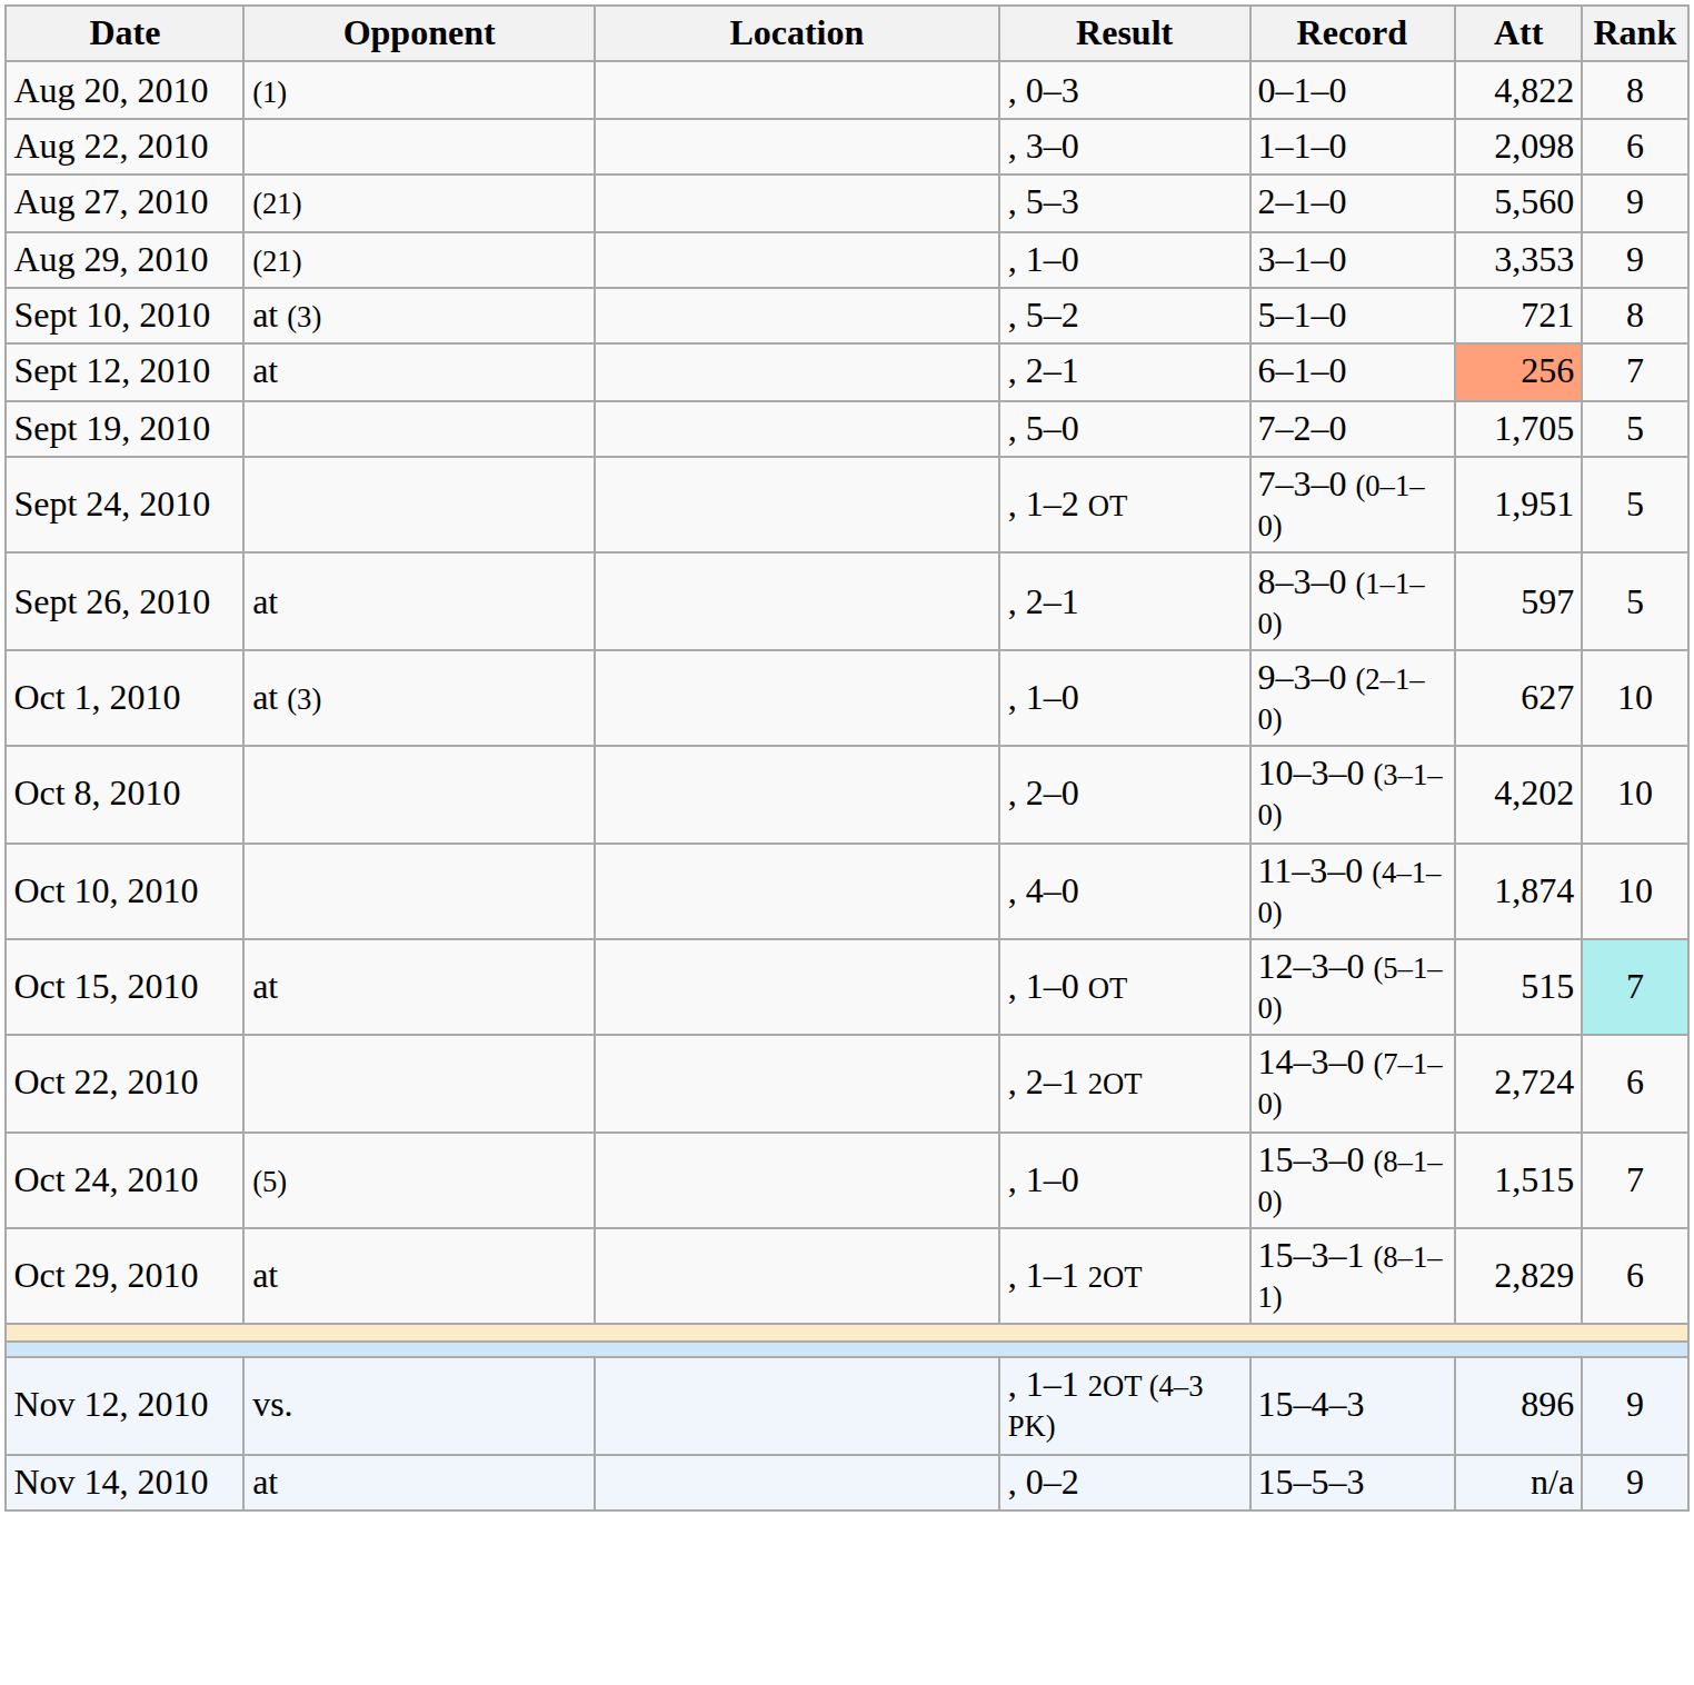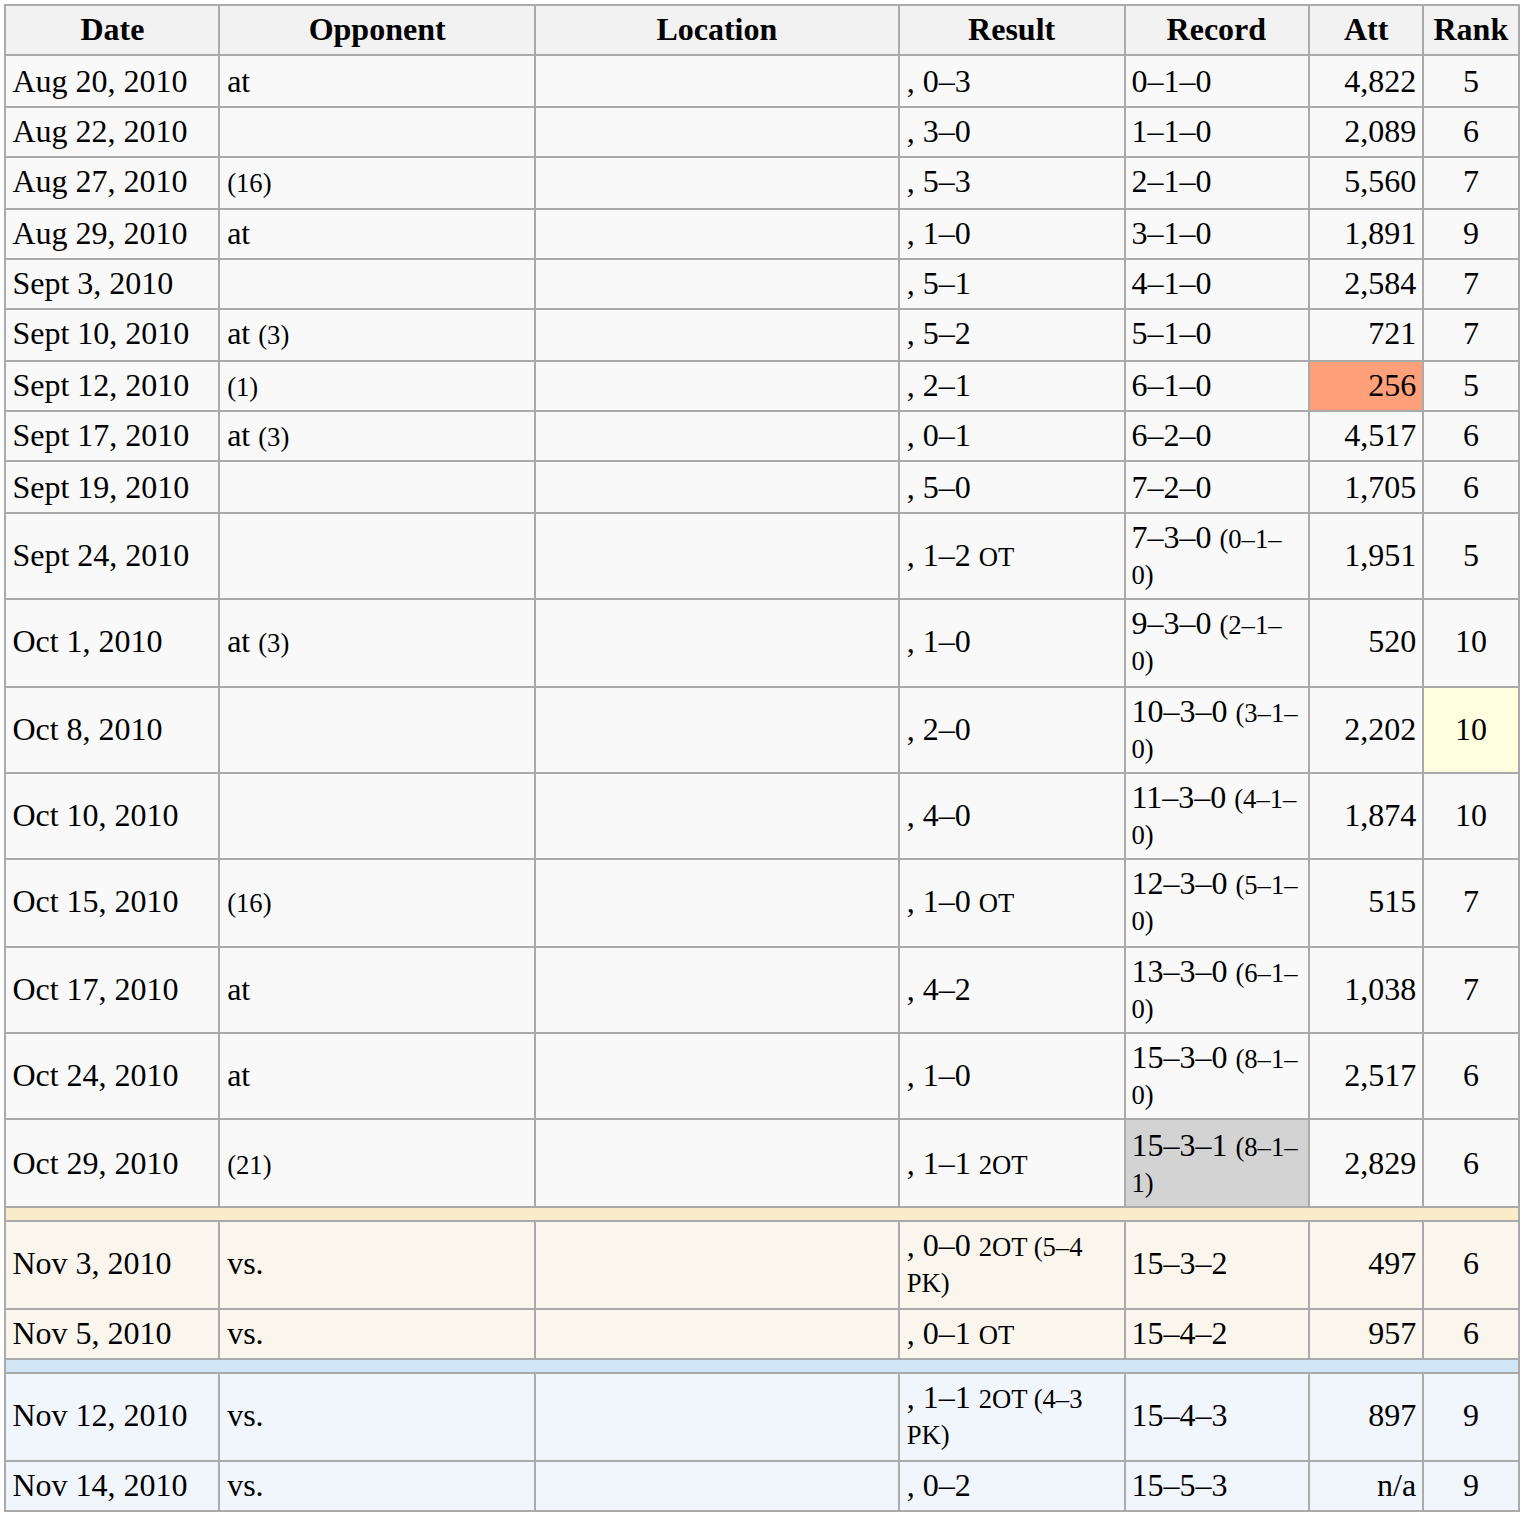Aug 20, 2010 | Opponent: (1) -> at
Aug 20, 2010 | Rank: 8 -> 5
Aug 22, 2010 | Att: 2,098 -> 2,089
Aug 27, 2010 | Opponent: (21) -> (16)
Aug 27, 2010 | Rank: 9 -> 7
Aug 29, 2010 | Opponent: (21) -> at
Aug 29, 2010 | Att: 3,353 -> 1,891
+ row: Sept 3, 2010 | , 5–1 | 4–1–0 | 2,584 | 7
Sept 10, 2010 | Rank: 8 -> 7
Sept 12, 2010 | Opponent: at -> (1)
Sept 12, 2010 | Rank: 7 -> 5
+ row: Sept 17, 2010 | at (3) | , 0–1 | 6–2–0 | 4,517 | 6
Sept 19, 2010 | Rank: 5 -> 6
- row: Sept 26, 2010 | at | , 2–1 | 8–3–0 (1–1–0) | 597 | 5
Oct 1, 2010 | Att: 627 -> 520
Oct 8, 2010 | Att: 4,202 -> 2,202
Oct 8, 2010 | Rank: no background -> lightyellow background
Oct 15, 2010 | Opponent: at -> (16)
Oct 15, 2010 | Rank: paleturquoise background -> no background
+ row: Oct 17, 2010 | at | , 4–2 | 13–3–0 (6–1–0) | 1,038 | 7
- row: Oct 22, 2010 | , 2–1 2OT | 14–3–0 (7–1–0) | 2,724 | 6
Oct 24, 2010 | Opponent: (5) -> at
Oct 24, 2010 | Att: 1,515 -> 2,517
Oct 24, 2010 | Rank: 7 -> 6
Oct 29, 2010 | Opponent: at -> (21)
Oct 29, 2010 | Record: no background -> lightgrey background
+ row: Nov 3, 2010 | vs. | , 0–0 2OT (5–4 PK) | 15–3–2 | 497 | 6
+ row: Nov 5, 2010 | vs. | , 0–1 OT | 15–4–2 | 957 | 6
Nov 12, 2010 | Att: 896 -> 897
Nov 14, 2010 | Opponent: at -> vs.
